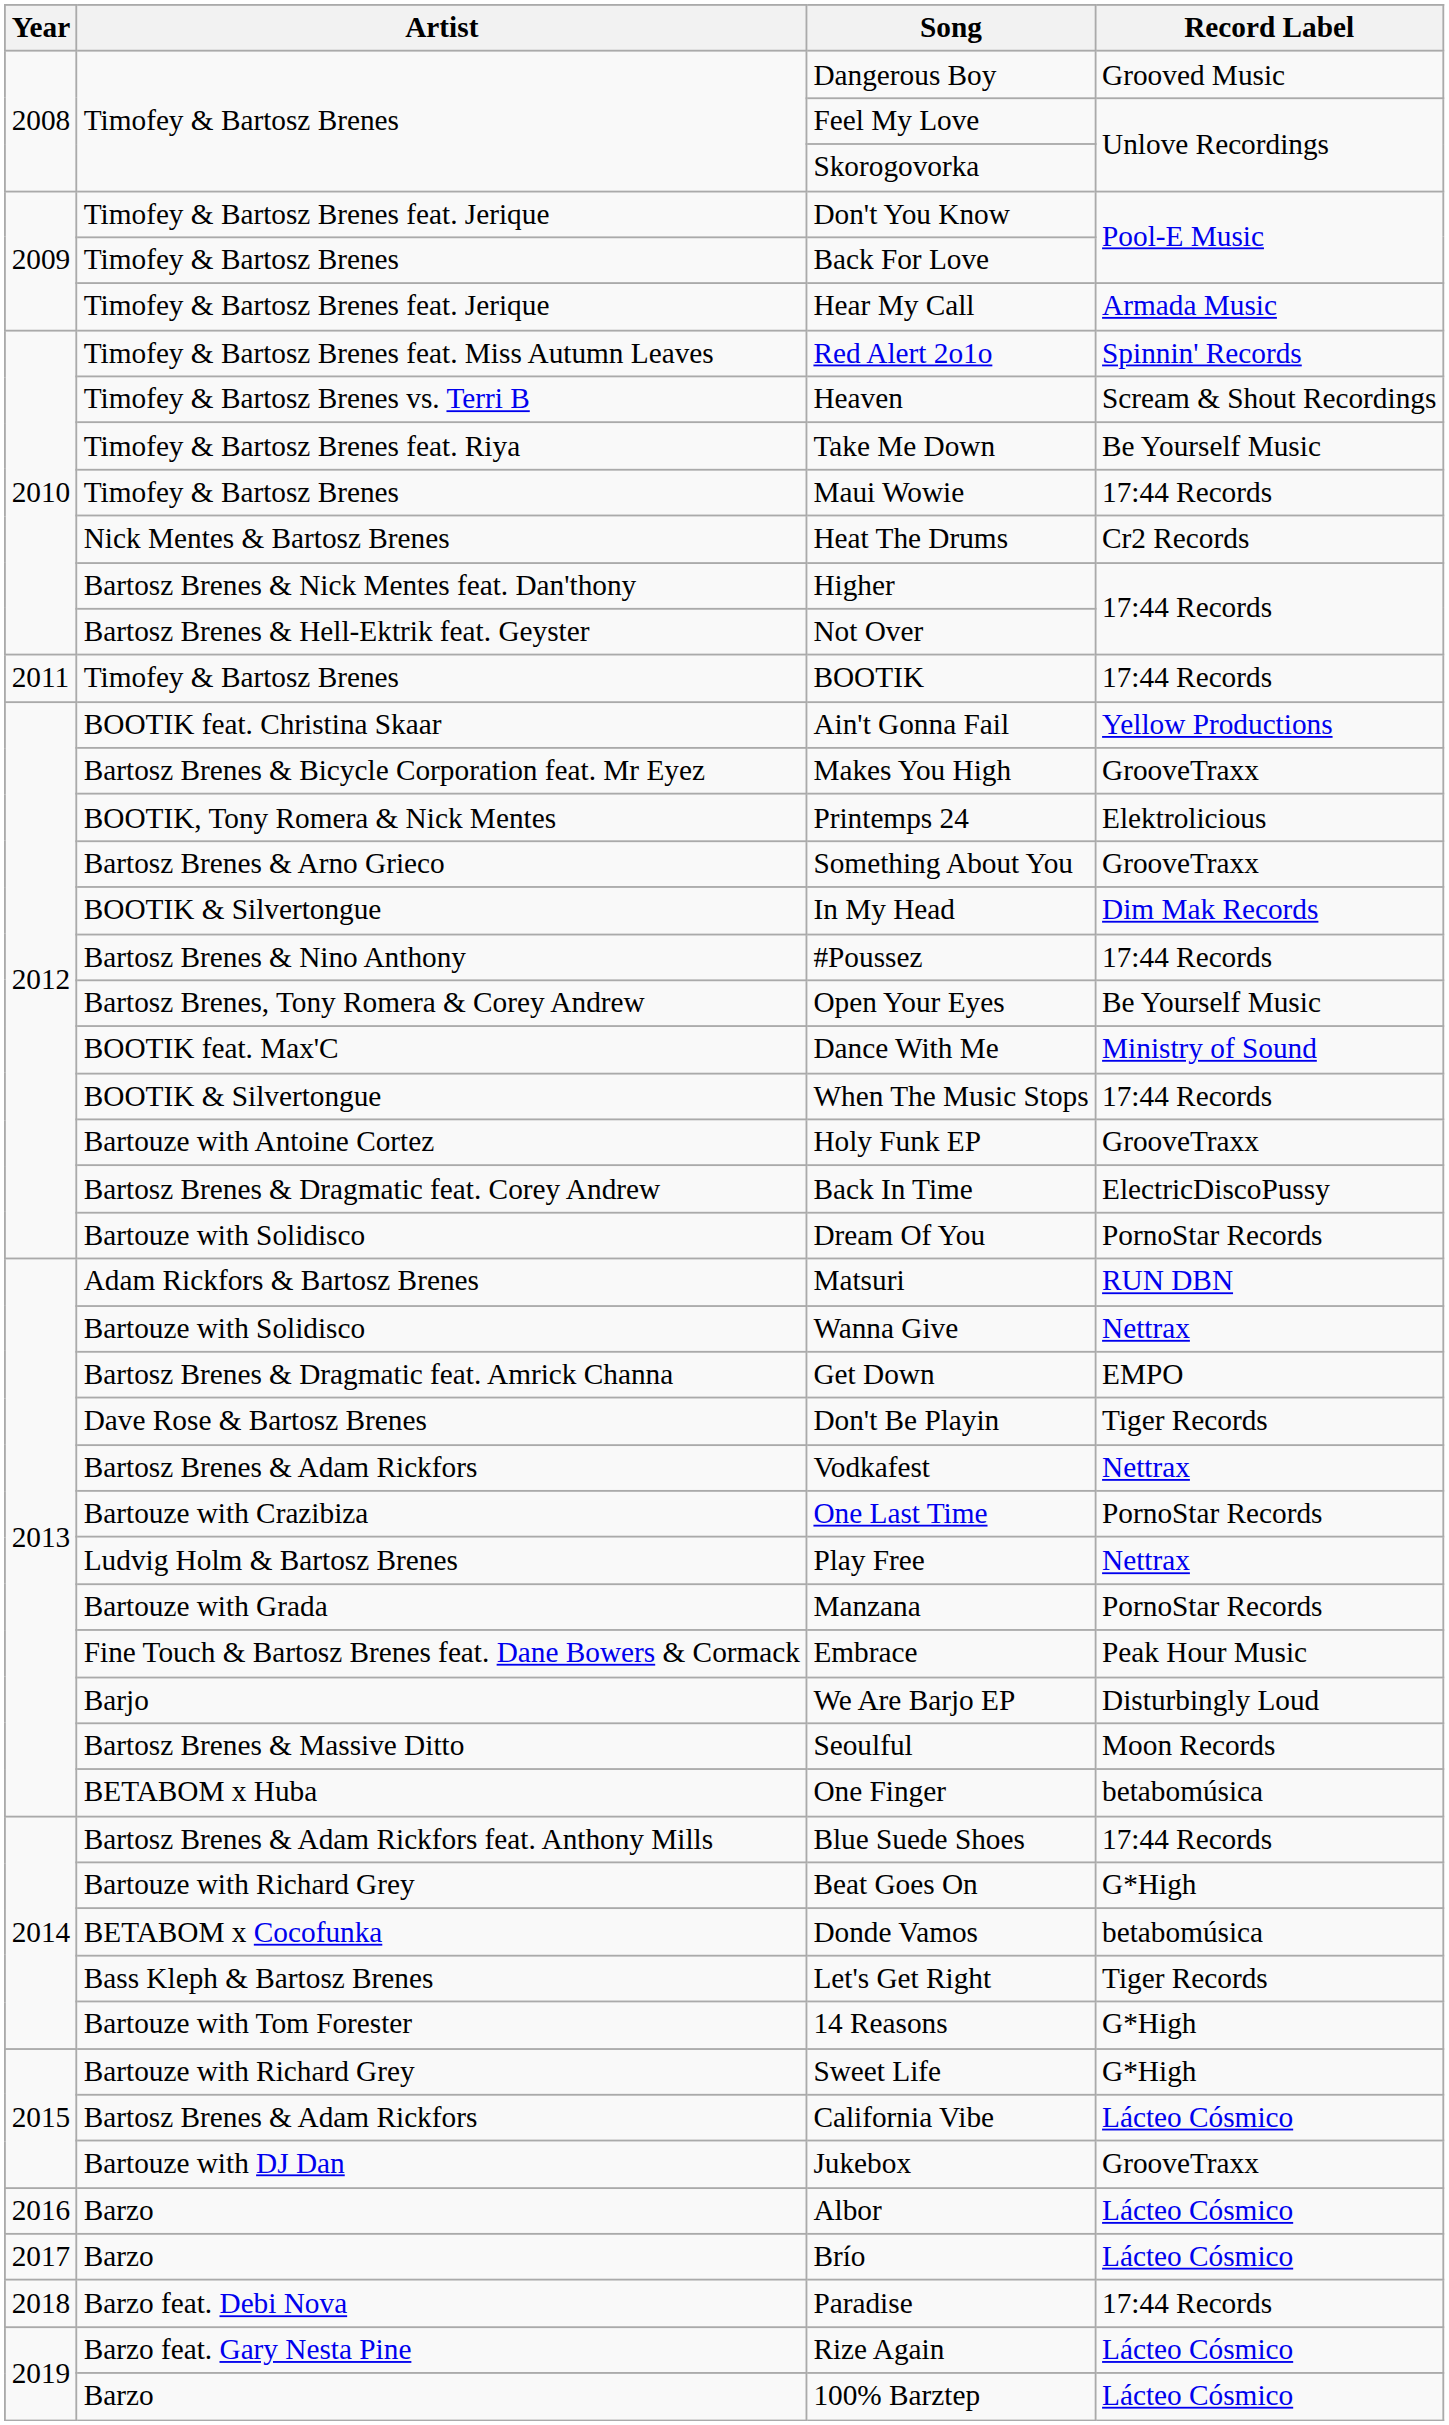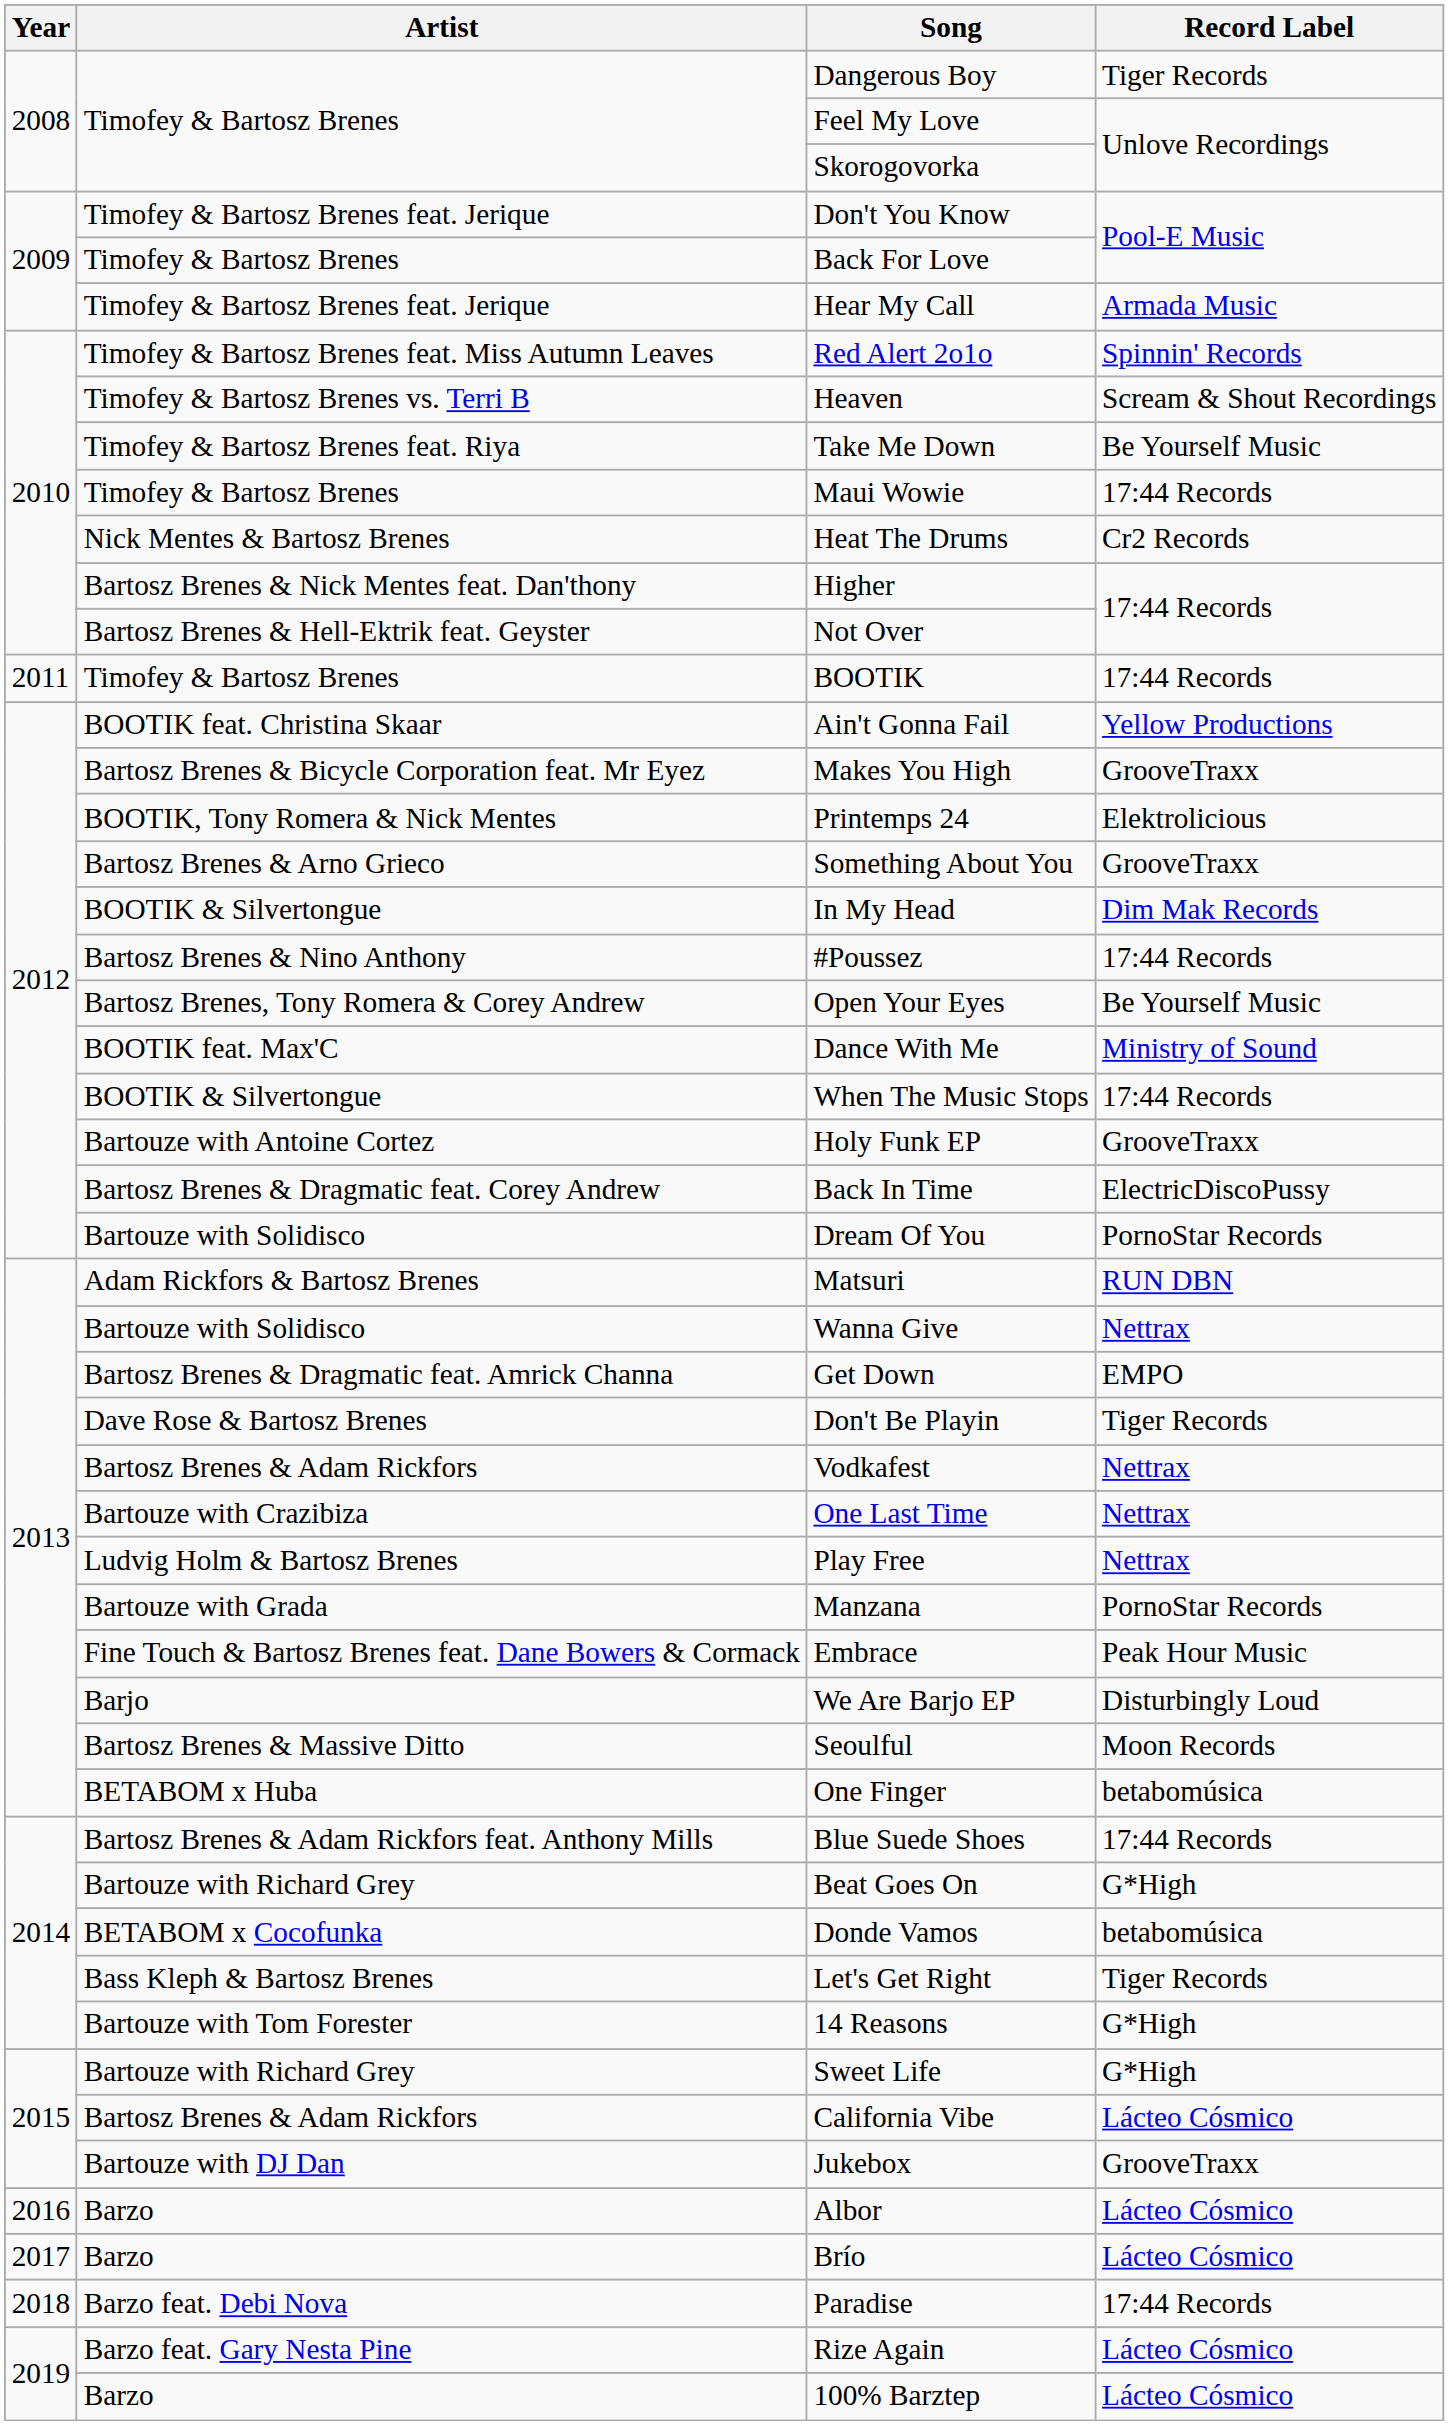Dangerous Boy | Record Label: Grooved Music -> Tiger Records
One Last Time | Record Label: PornoStar Records -> Nettrax
